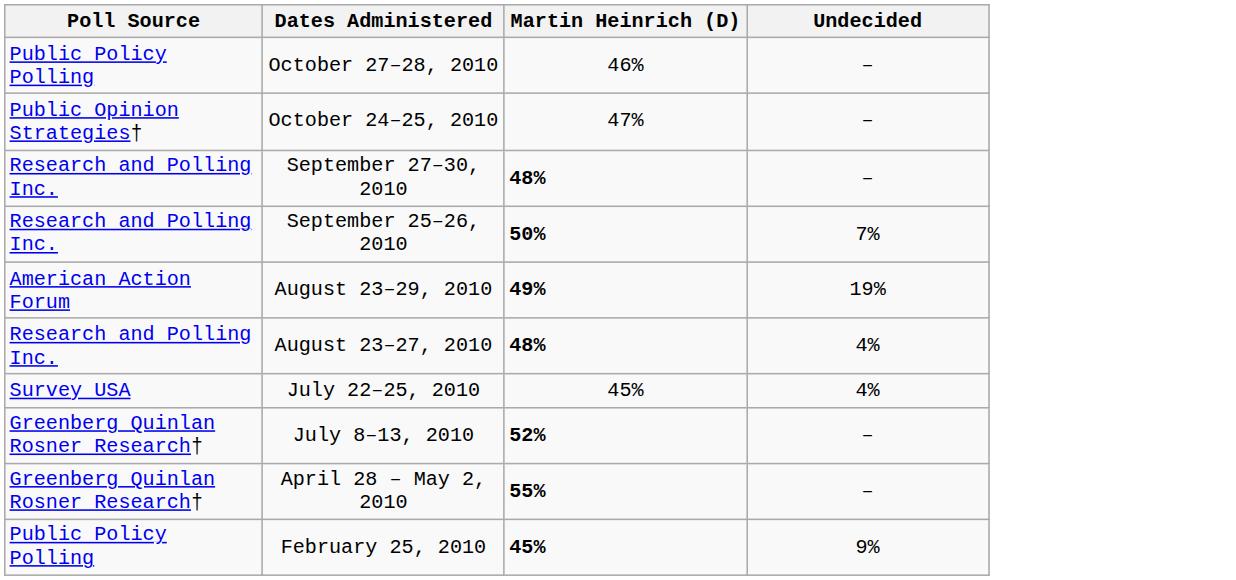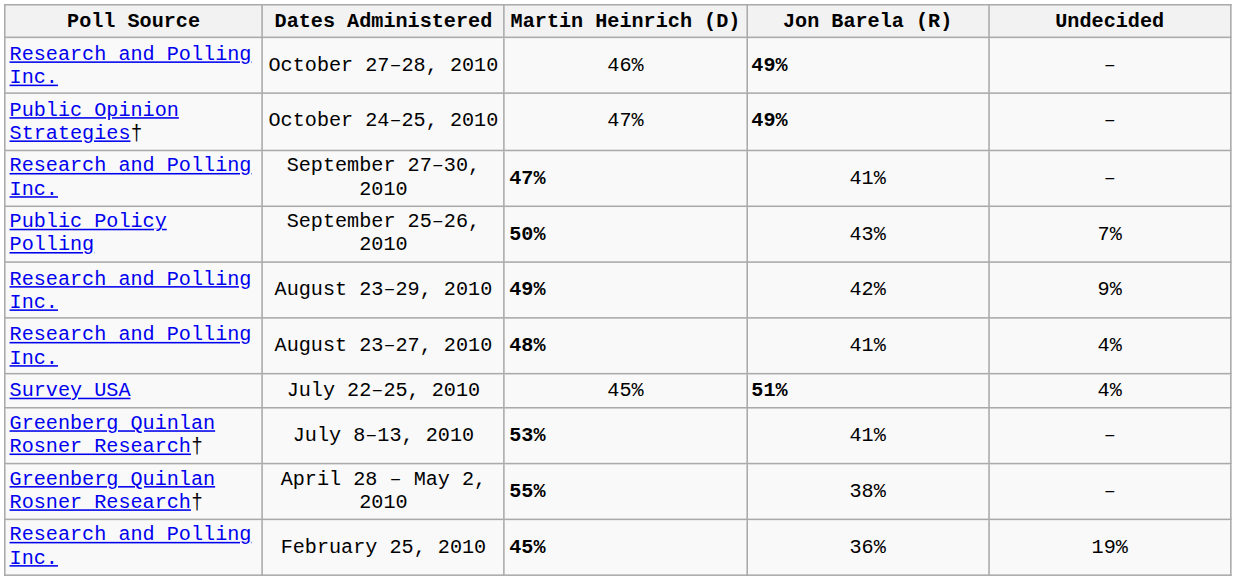+ column: Jon Barela (R) | 49% | 49% | 41% | 43% | 42% | 41% | 51% | 41% | 38% | 36%
October 27–28, 2010 | Poll Source: Public Policy Polling -> Research and Polling Inc.
September 27–30, 2010 | Martin Heinrich (D): 48% -> 47%
September 25–26, 2010 | Poll Source: Research and Polling Inc. -> Public Policy Polling
August 23–29, 2010 | Poll Source: American Action Forum -> Research and Polling Inc.
August 23–29, 2010 | Undecided: 19% -> 9%
July 8–13, 2010 | Martin Heinrich (D): 52% -> 53%
February 25, 2010 | Poll Source: Public Policy Polling -> Research and Polling Inc.
February 25, 2010 | Undecided: 9% -> 19%
